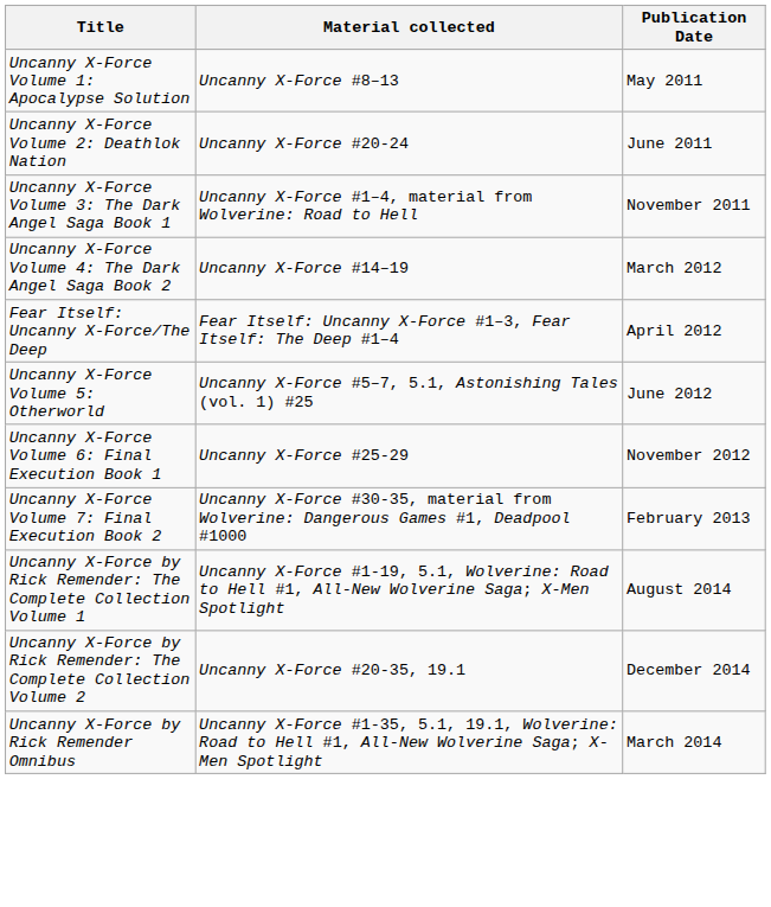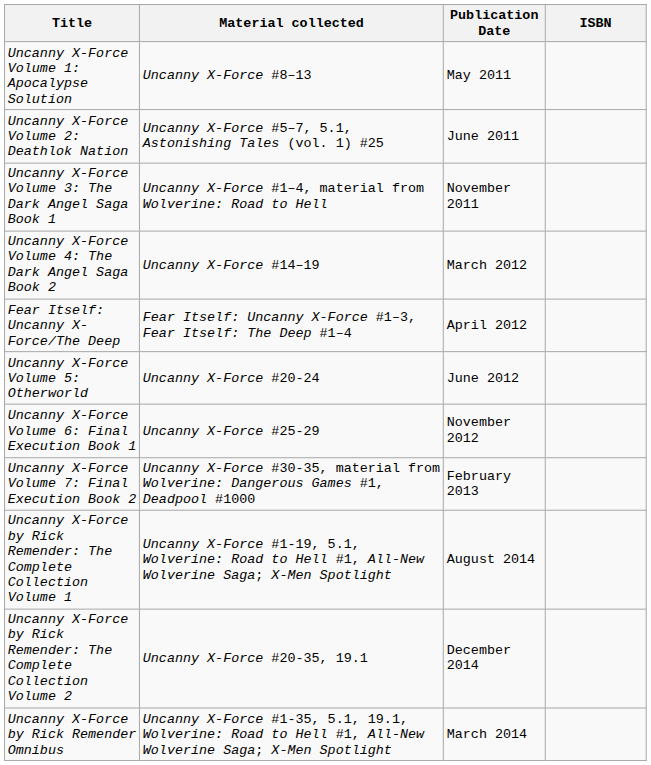+ column: ISBN
Uncanny X-Force Volume 2: Deathlok Nation | Material collected: Uncanny X-Force #20-24 -> Uncanny X-Force #5–7, 5.1, Astonishing Tales (vol. 1) #25
Uncanny X-Force Volume 5: Otherworld | Material collected: Uncanny X-Force #5–7, 5.1, Astonishing Tales (vol. 1) #25 -> Uncanny X-Force #20-24
